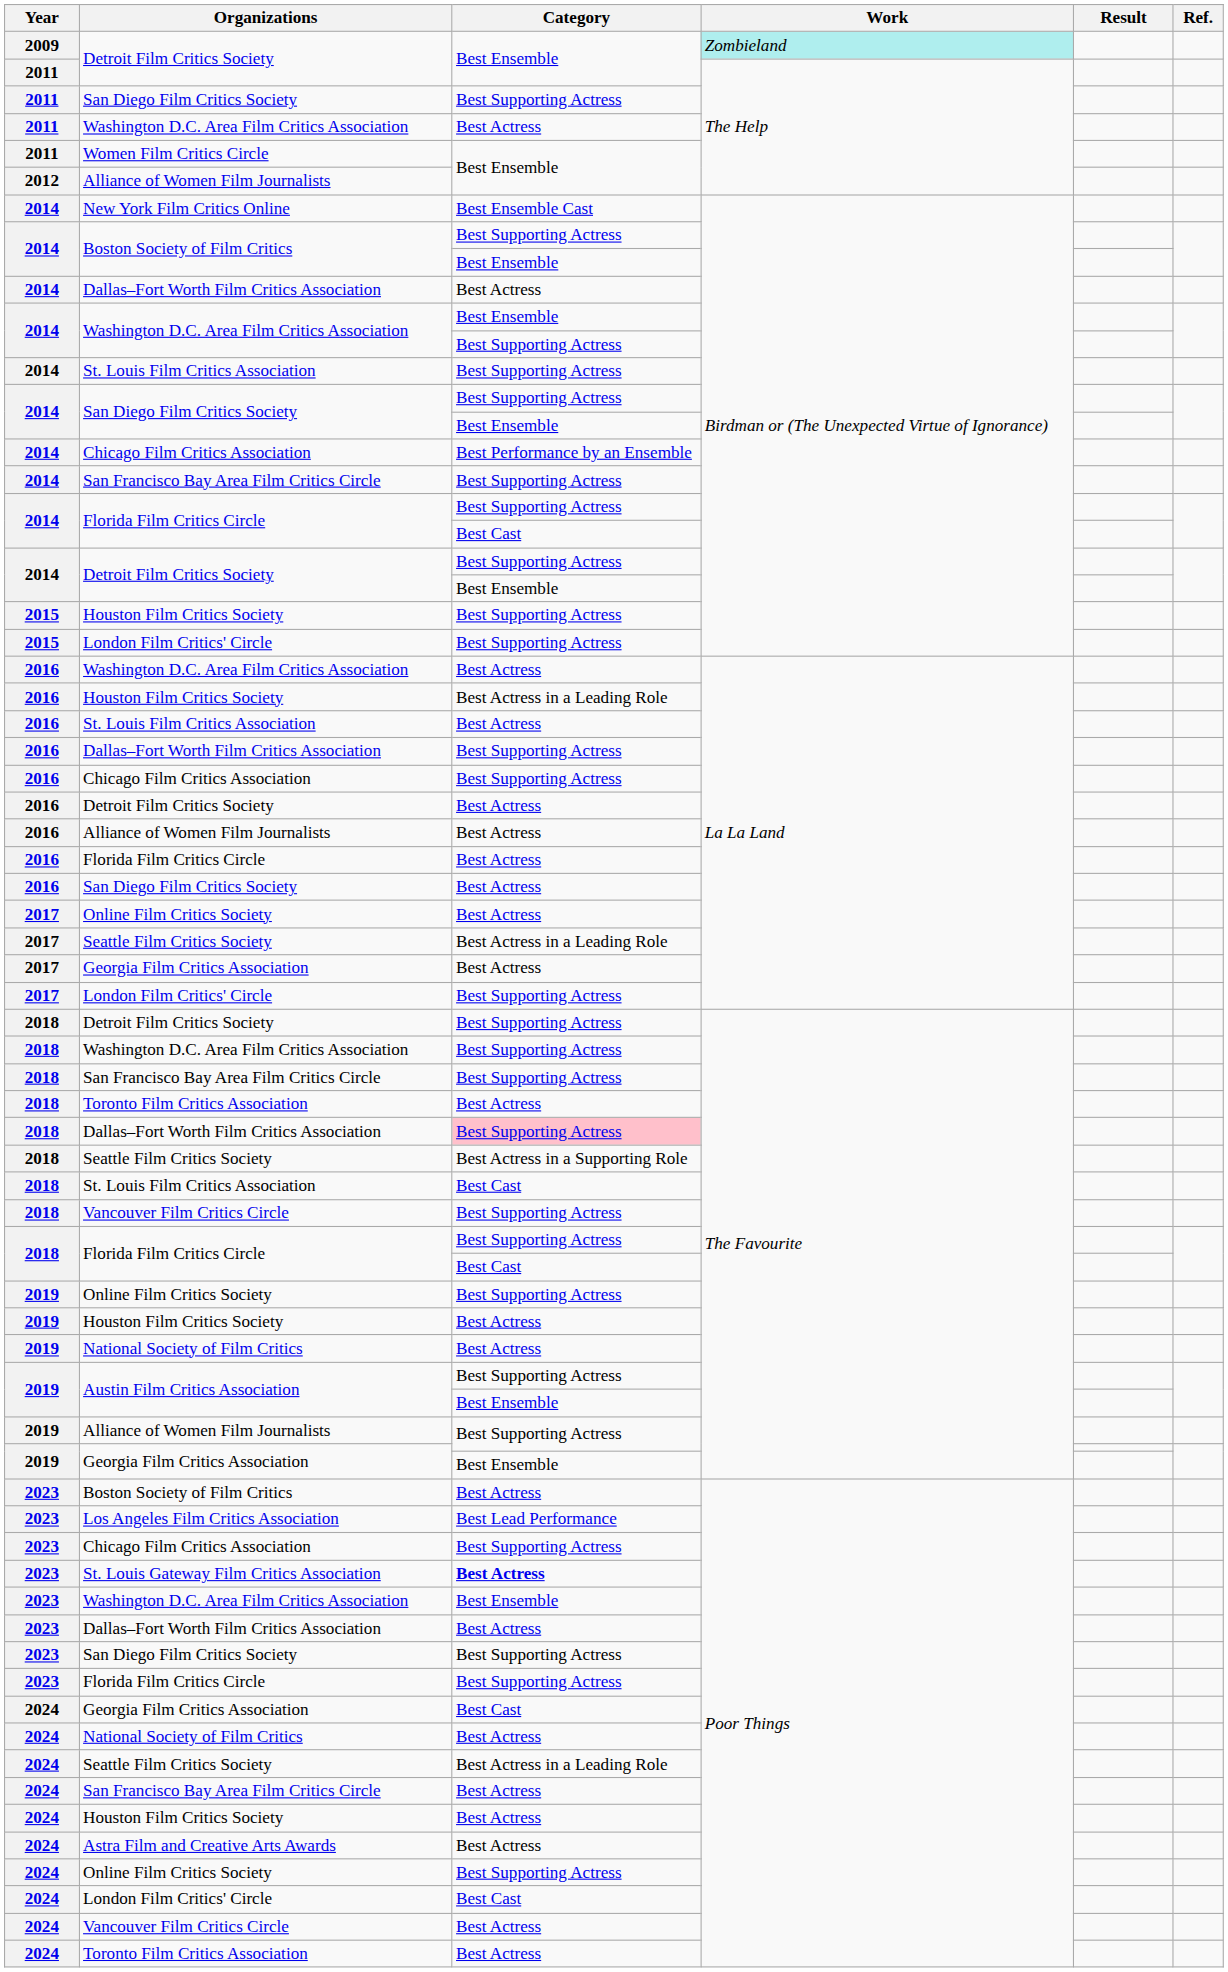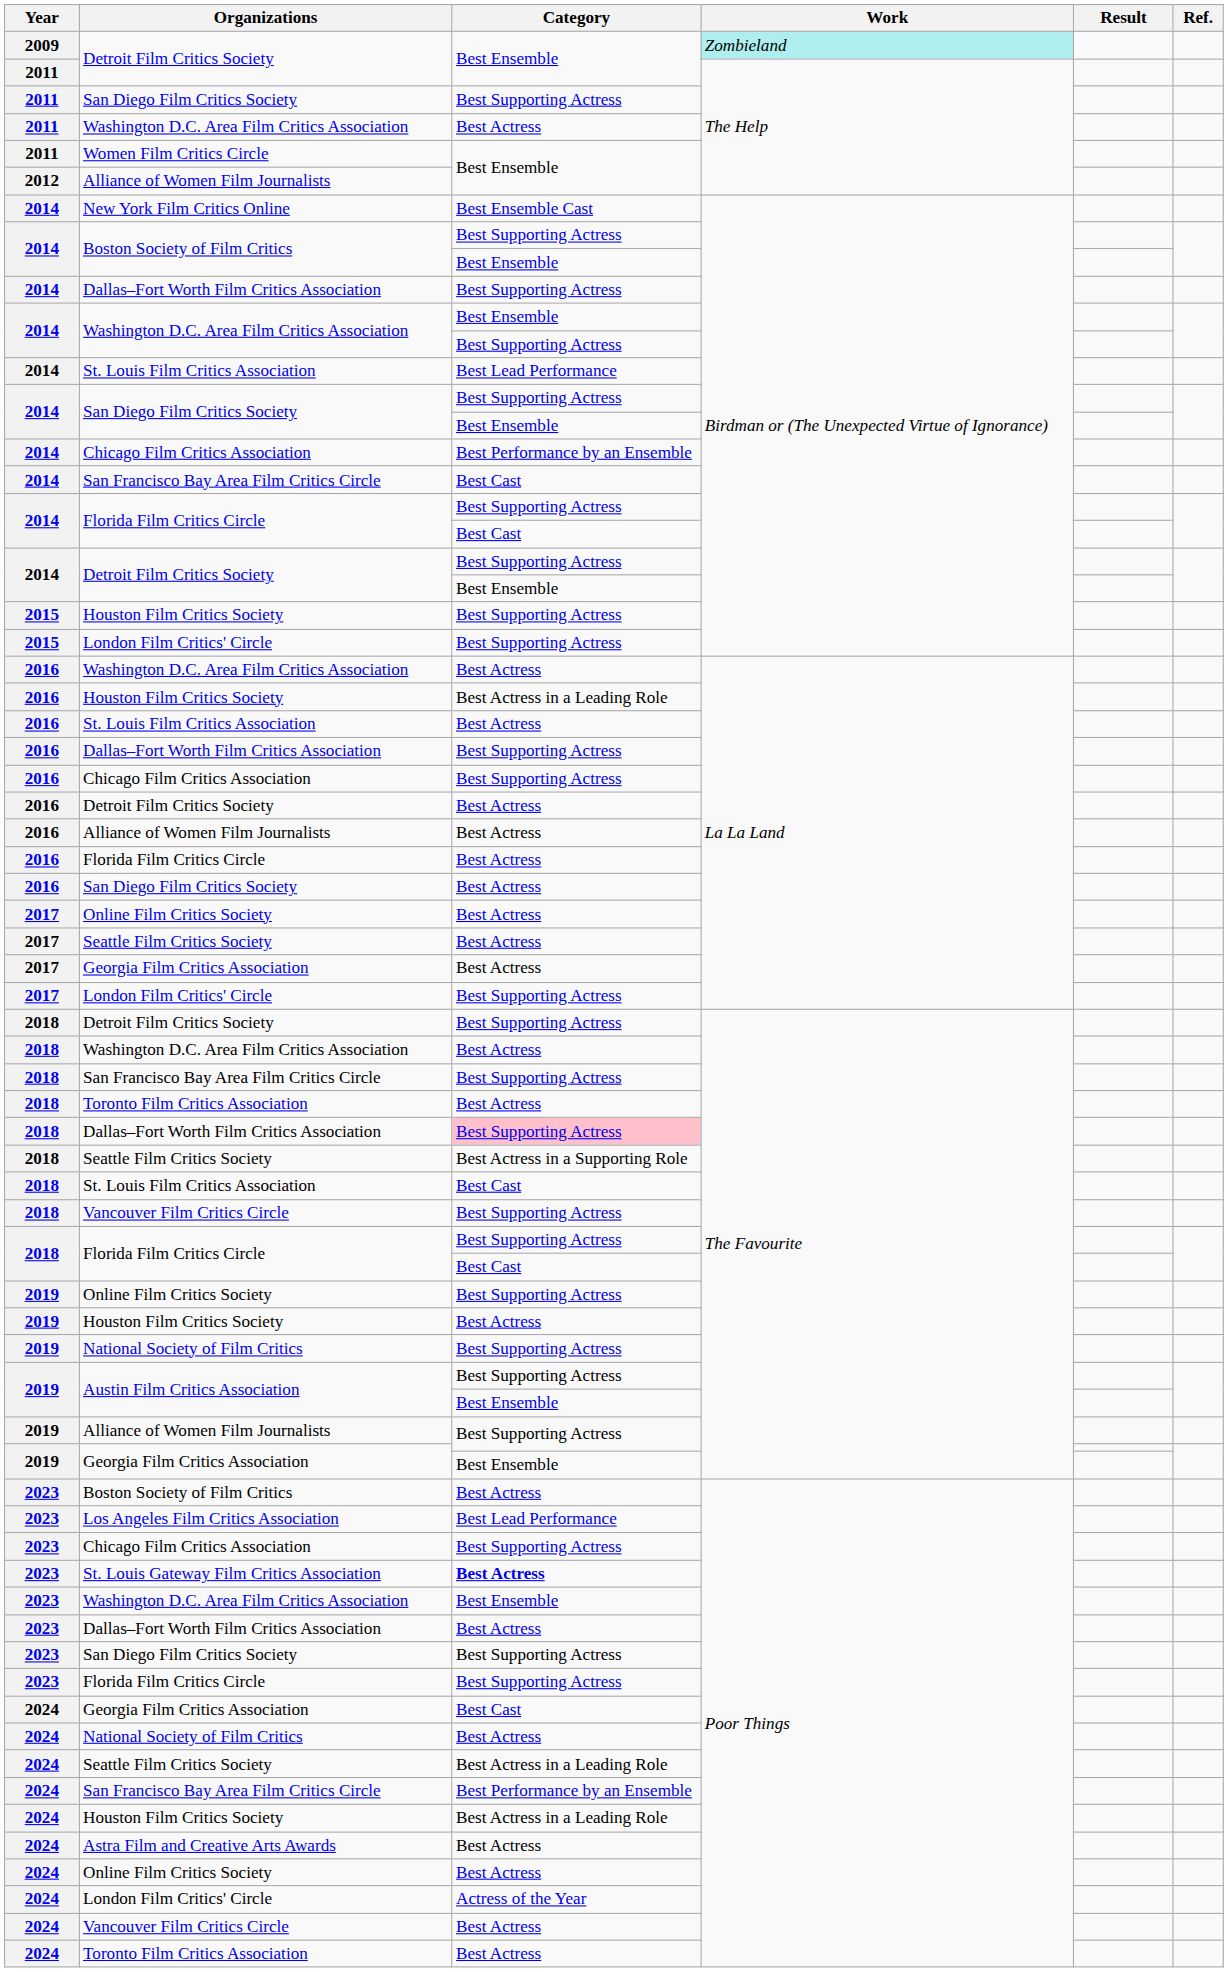2014 / Dallas–Fort Worth Film Critics Association | Category: Best Actress -> Best Supporting Actress
2014 / St. Louis Film Critics Association | Category: Best Supporting Actress -> Best Lead Performance
2014 / San Francisco Bay Area Film Critics Circle | Category: Best Supporting Actress -> Best Cast
2017 / Seattle Film Critics Society | Category: Best Actress in a Leading Role -> Best Actress
2018 / Washington D.C. Area Film Critics Association | Category: Best Supporting Actress -> Best Actress
2019 / National Society of Film Critics | Category: Best Actress -> Best Supporting Actress
2024 / San Francisco Bay Area Film Critics Circle | Category: Best Actress -> Best Performance by an Ensemble
2024 / Houston Film Critics Society | Category: Best Actress -> Best Actress in a Leading Role
2024 / Online Film Critics Society | Category: Best Supporting Actress -> Best Actress
2024 / London Film Critics' Circle | Category: Best Cast -> Actress of the Year
